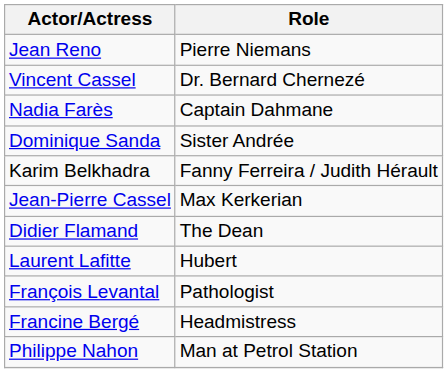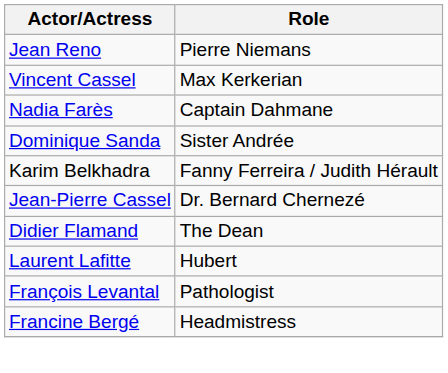Vincent Cassel | Role: Dr. Bernard Chernezé -> Max Kerkerian
Jean-Pierre Cassel | Role: Max Kerkerian -> Dr. Bernard Chernezé
- row: Philippe Nahon | Man at Petrol Station
